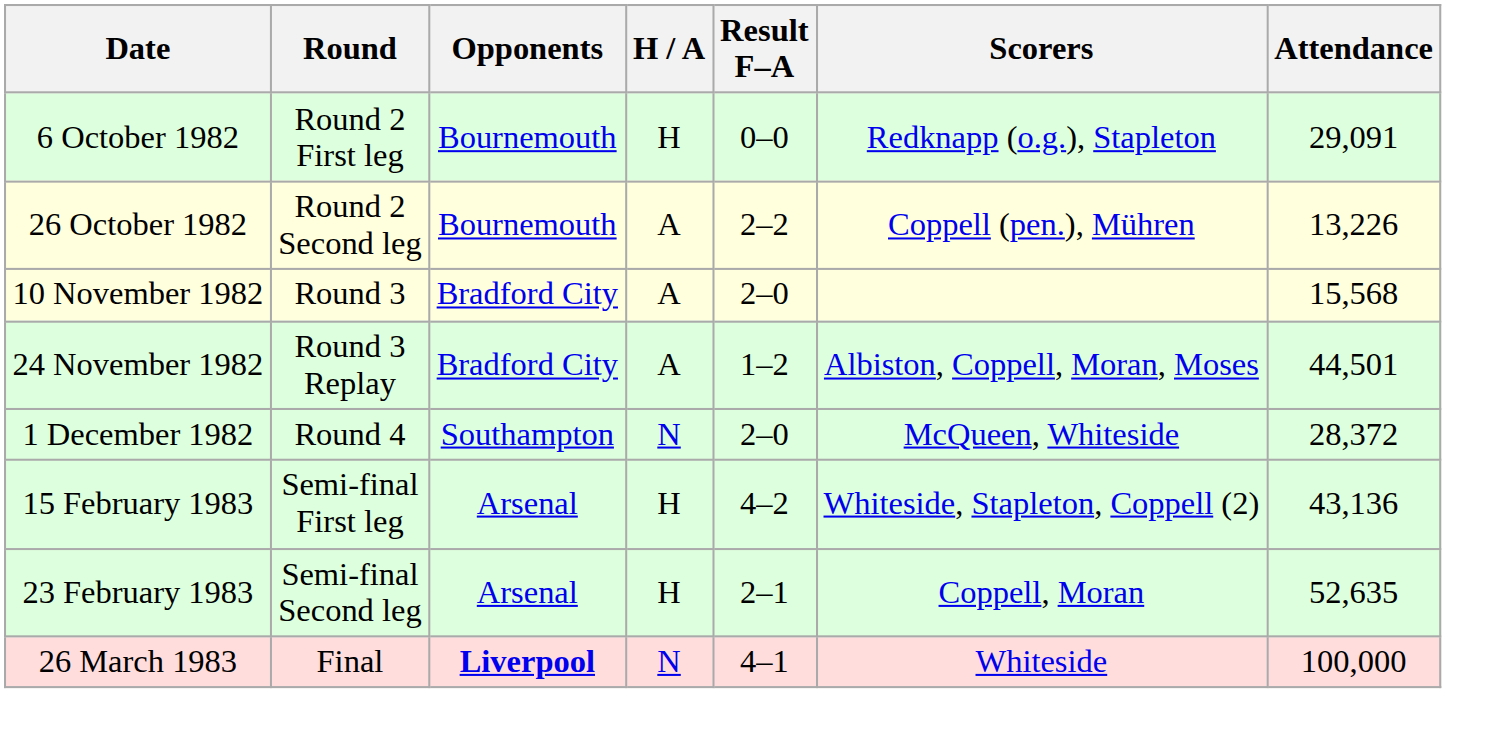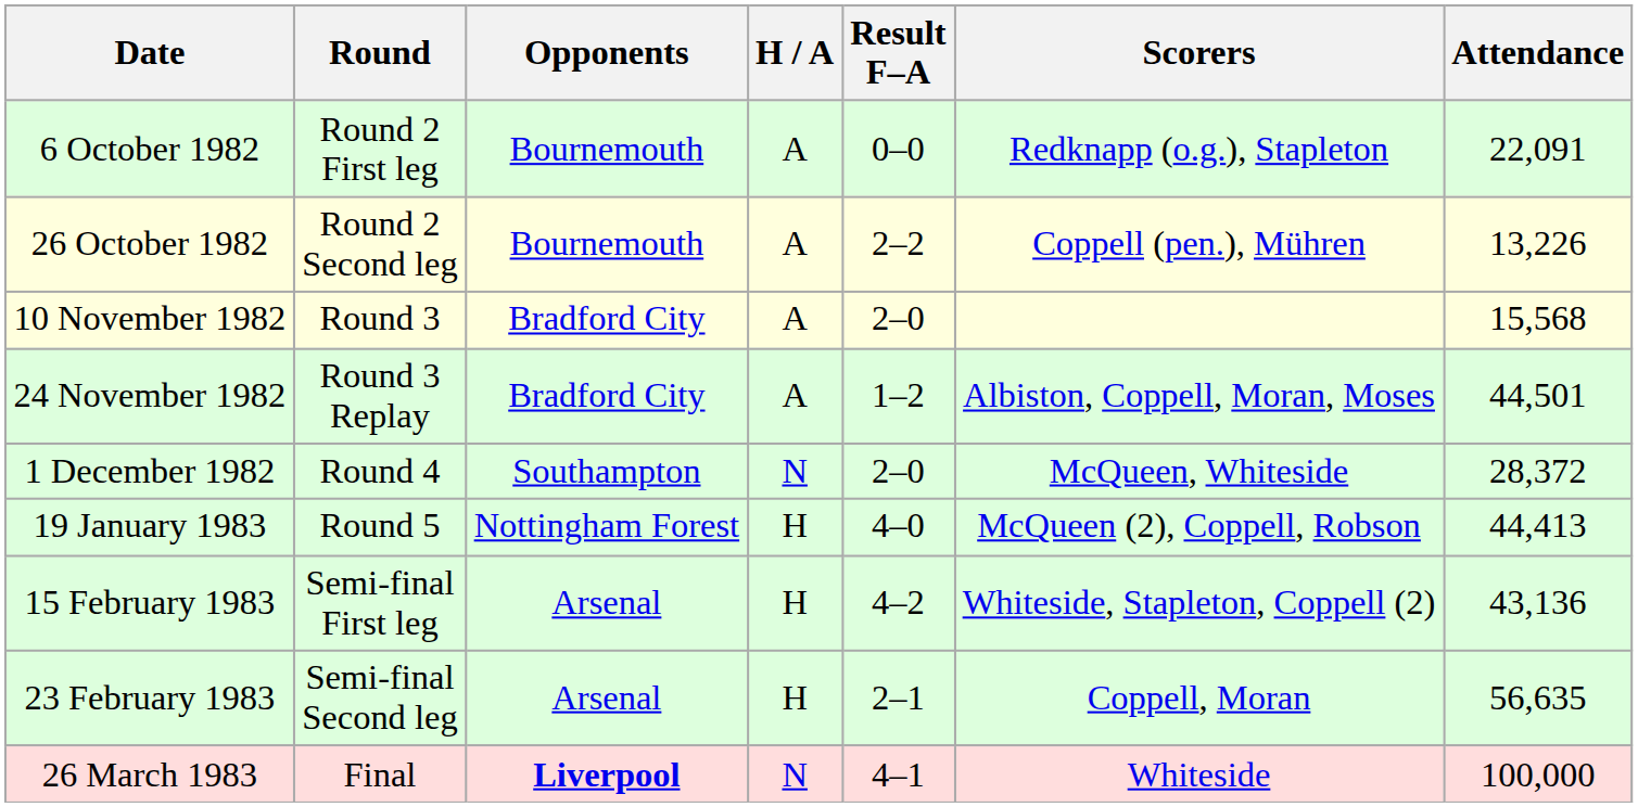6 October 1982 | H / A: H -> A
6 October 1982 | Attendance: 29,091 -> 22,091
+ row: 19 January 1983 | Round 5 | Nottingham Forest | H | 4–0 | McQueen (2), Coppell, Robson | 44,413
23 February 1983 | Attendance: 52,635 -> 56,635
